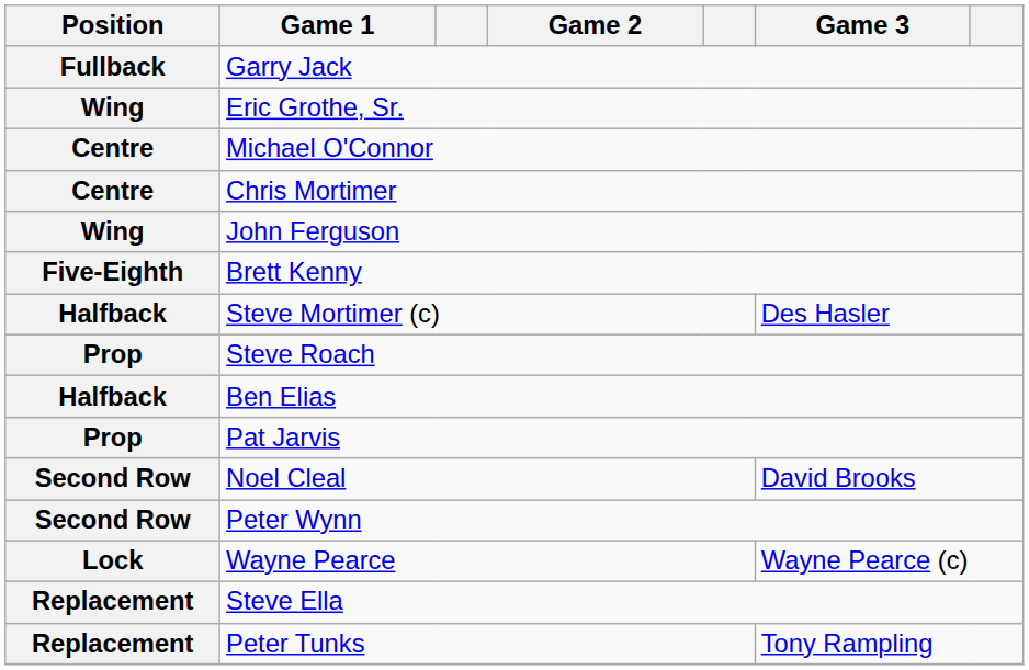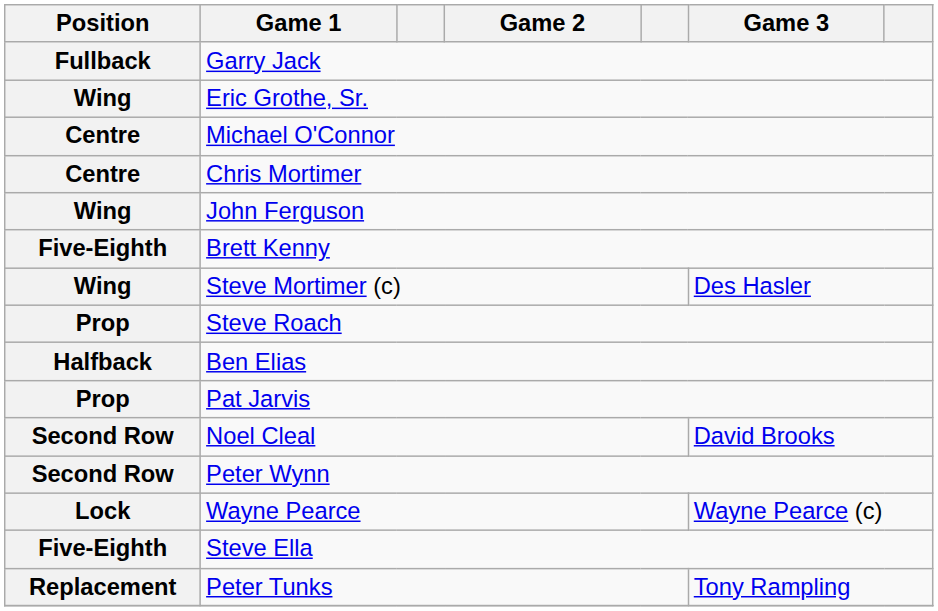Steve Mortimer (c) | Position: Halfback -> Wing
Steve Ella | Position: Replacement -> Five-Eighth
